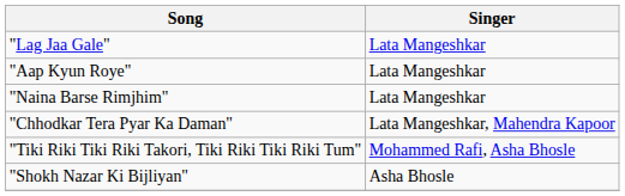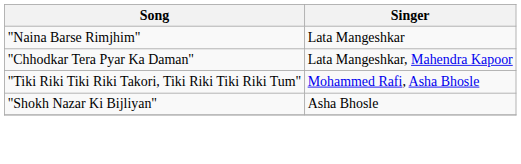- row: "Lag Jaa Gale" | Lata Mangeshkar
- row: "Aap Kyun Roye" | Lata Mangeshkar
